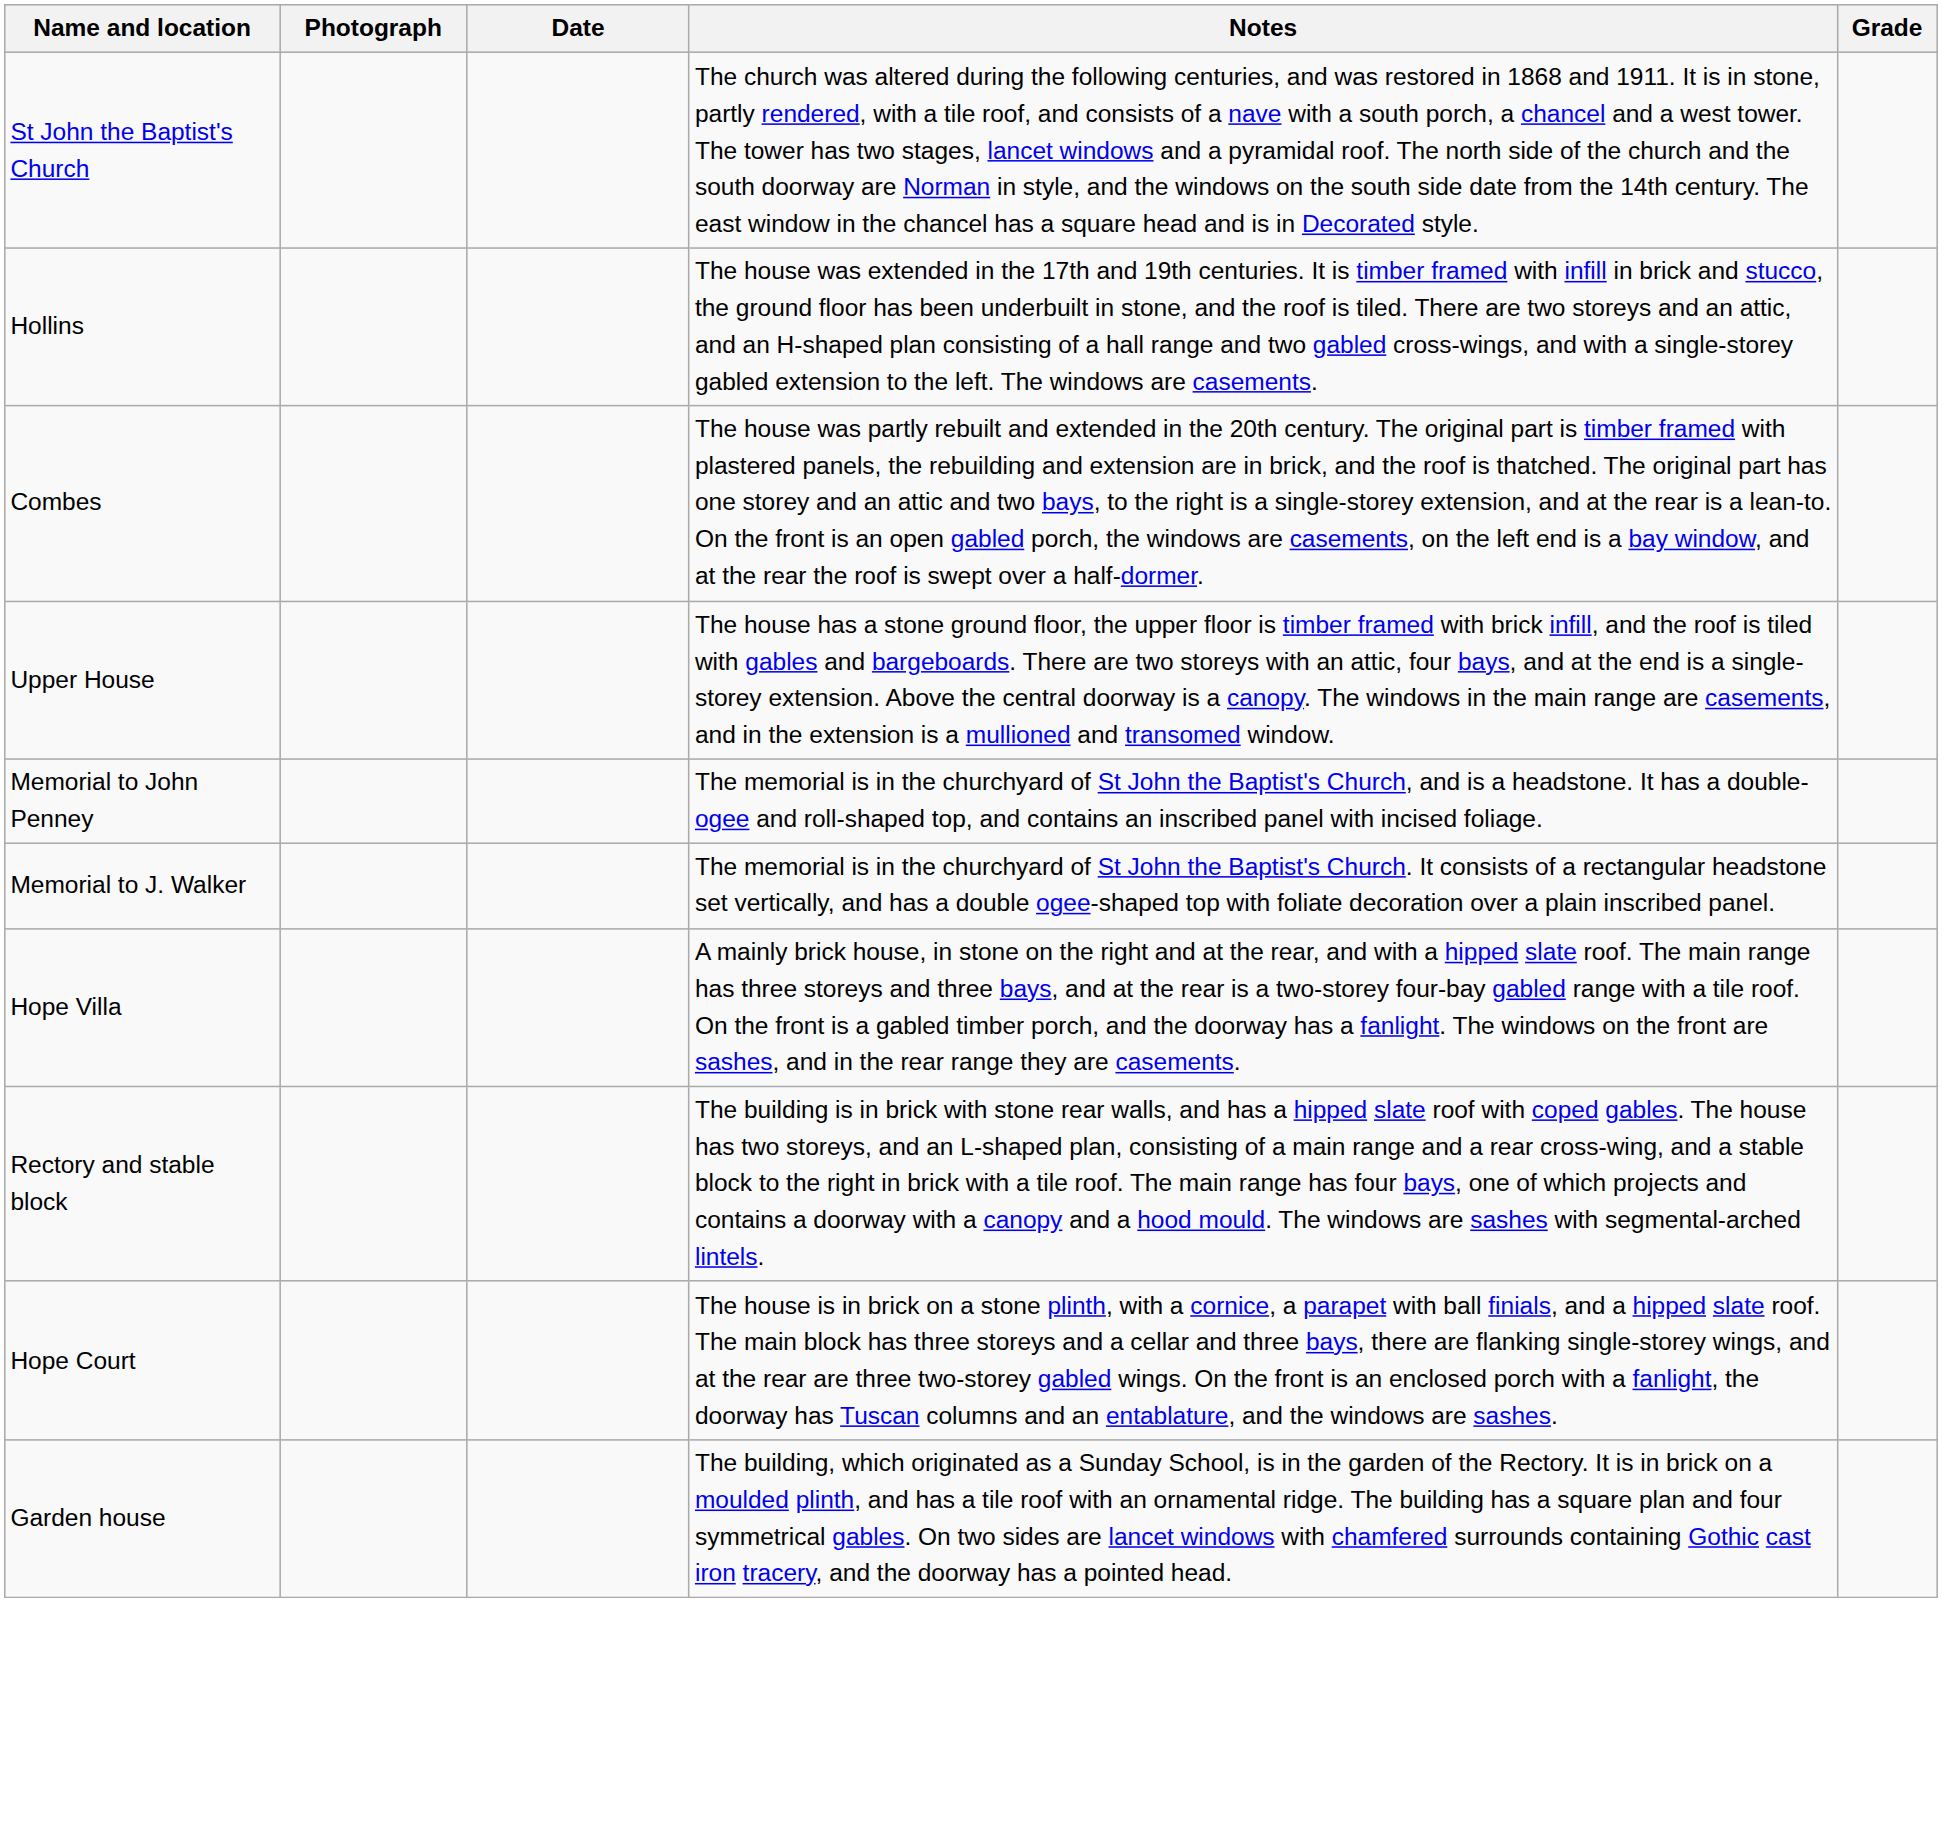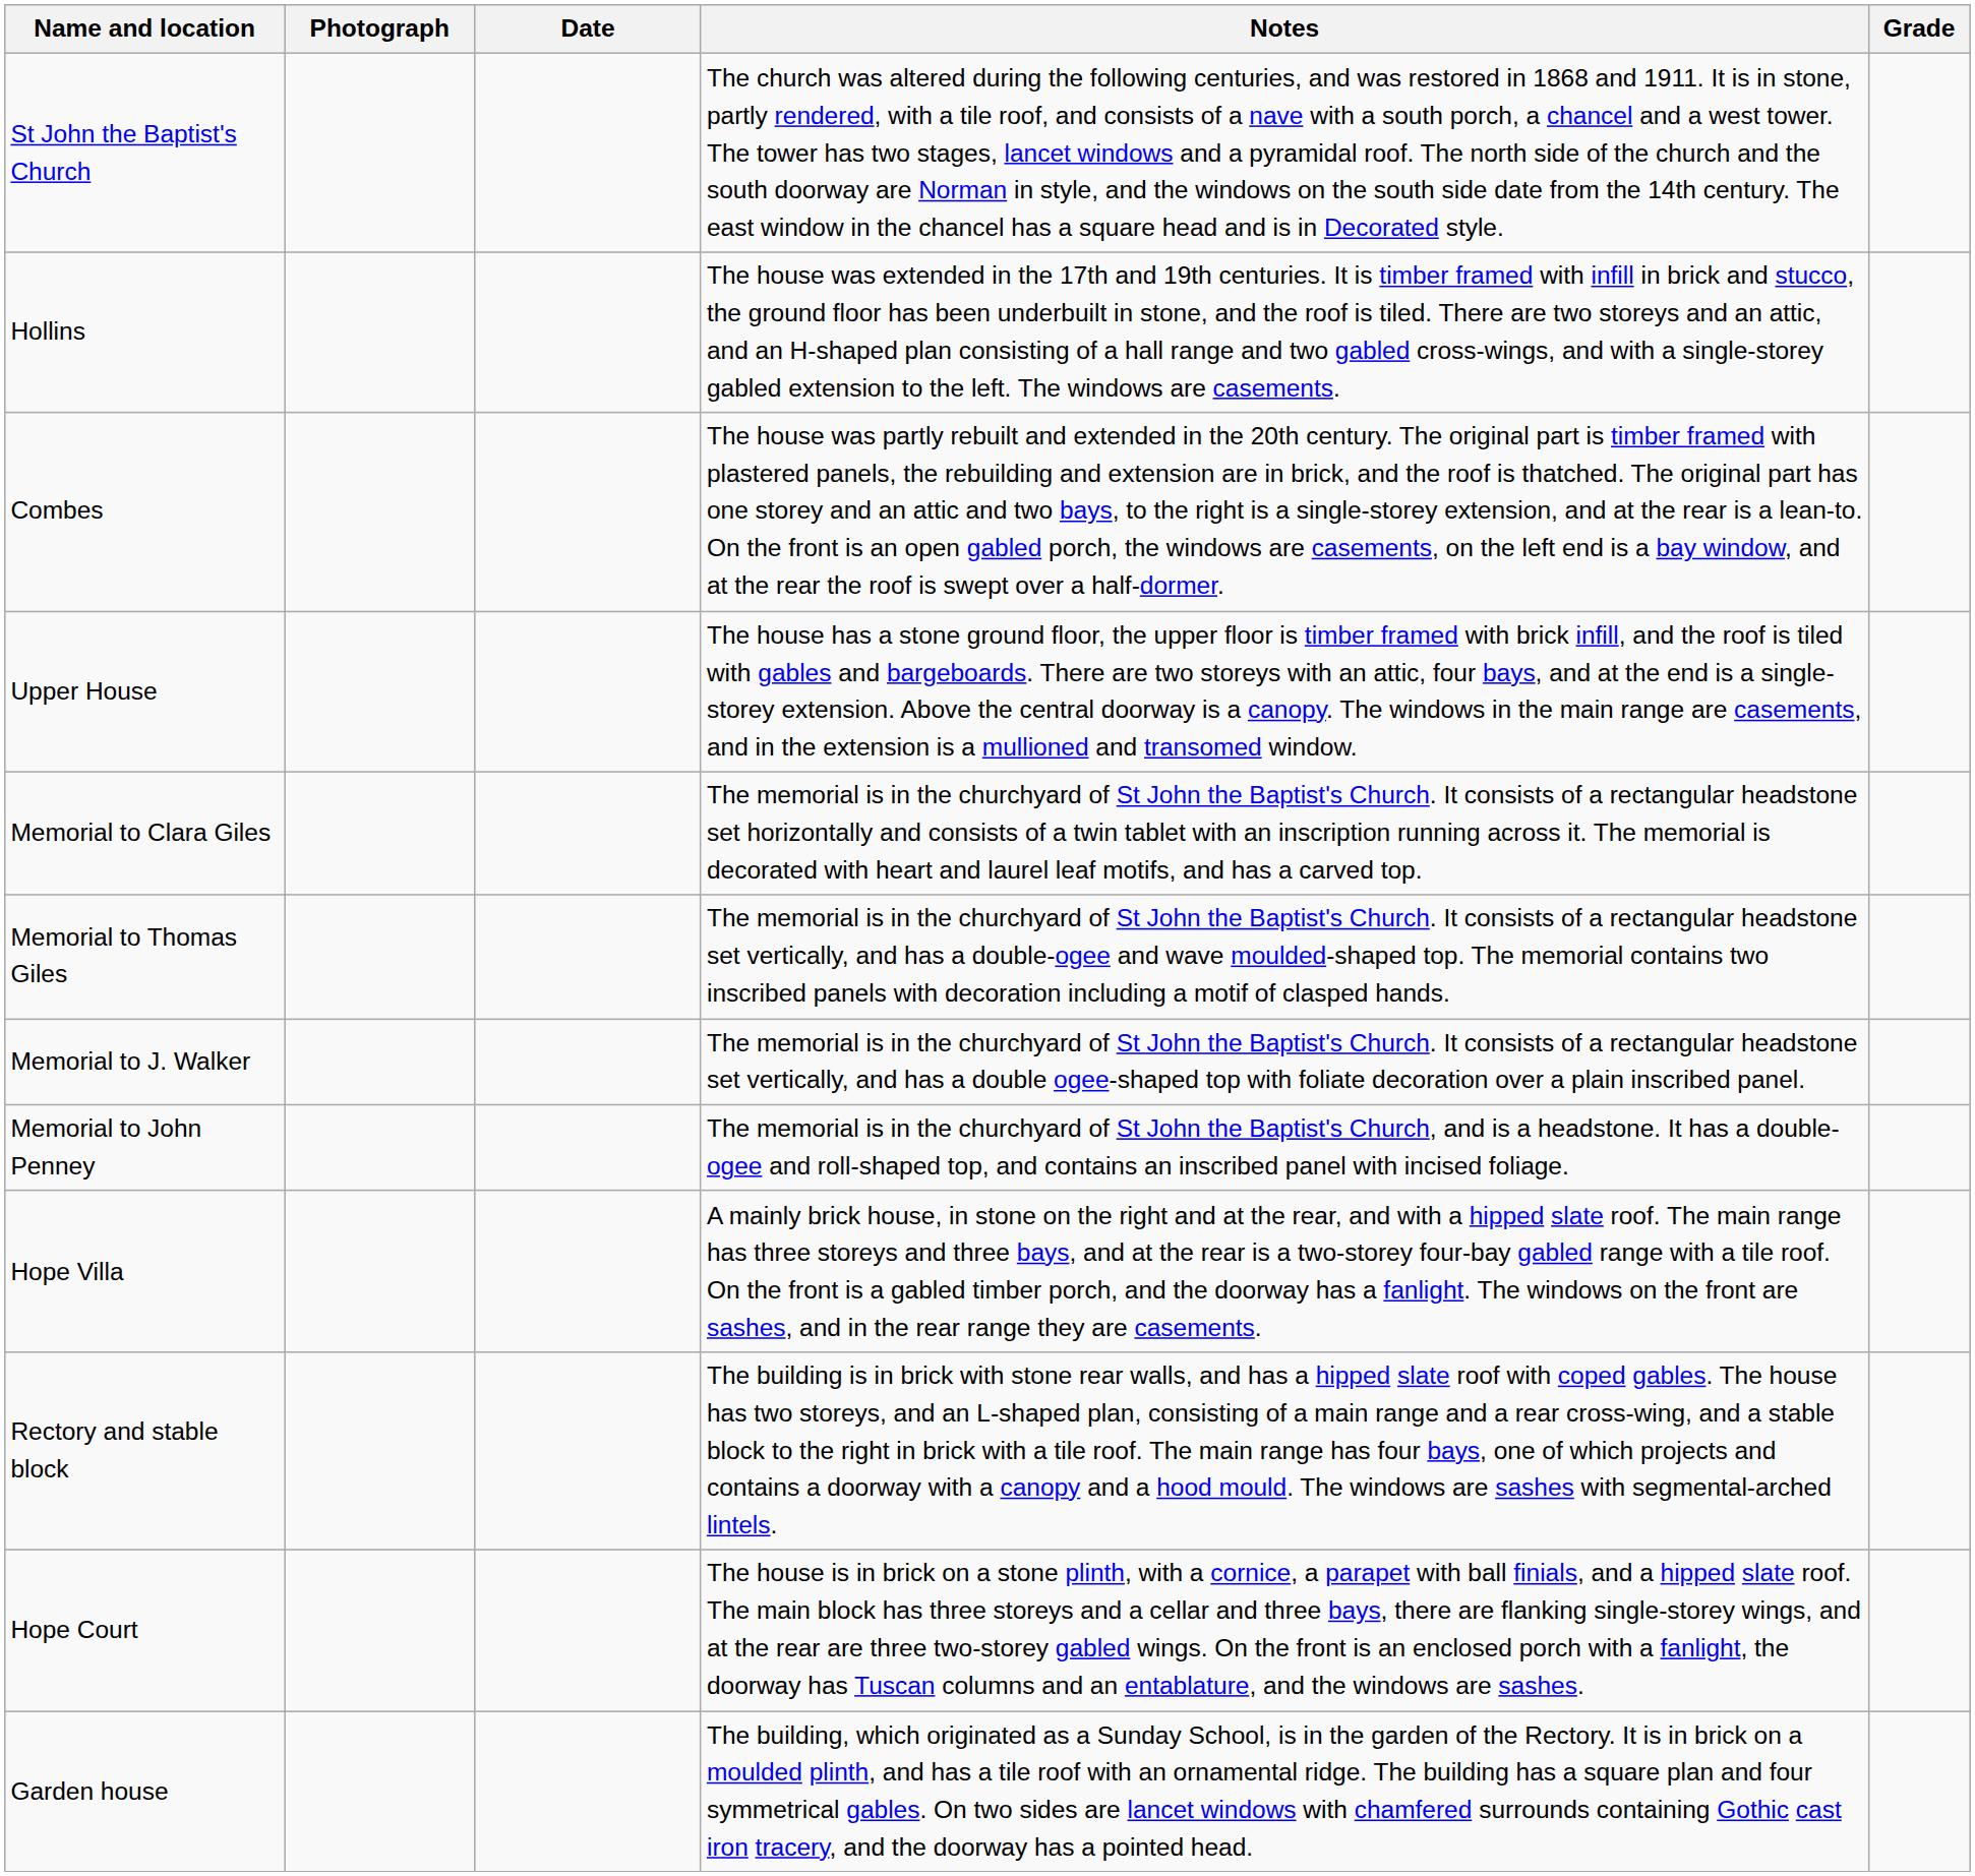+ row: Memorial to Clara Giles | The memorial is in the churchyard of St John the Baptist's Church. It consists of a rectangular headstone set horizontally and consists of a twin tablet with an inscription running across it. The memorial is decorated with heart and laurel leaf motifs, and has a carved top.
+ row: Memorial to Thomas Giles | The memorial is in the churchyard of St John the Baptist's Church. It consists of a rectangular headstone set vertically, and has a double-ogee and wave moulded-shaped top. The memorial contains two inscribed panels with decoration including a motif of clasped hands.
rows swapped: Memorial to John Penney <-> Memorial to J. Walker
